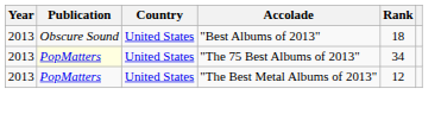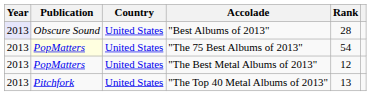"Best Albums of 2013" | Year: no background -> lavender background
"Best Albums of 2013" | Rank: 18 -> 28
"The 75 Best Albums of 2013" | Rank: 34 -> 54
+ row: 2013 | Pitchfork | United States | "The Top 40 Metal Albums of 2013" | 13
